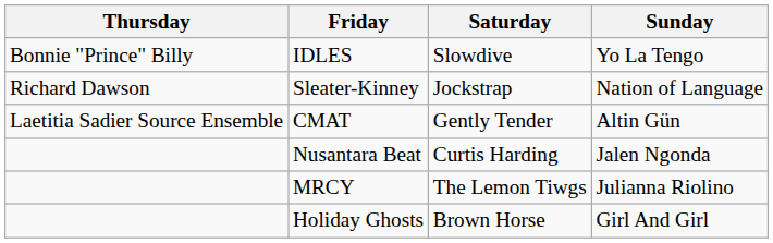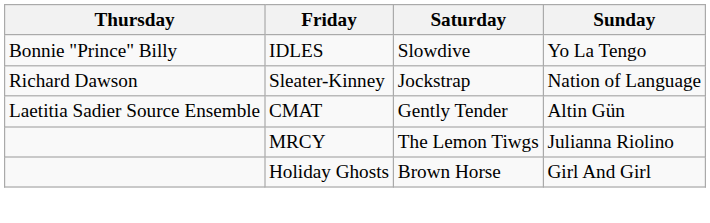- row: Nusantara Beat | Curtis Harding | Jalen Ngonda
